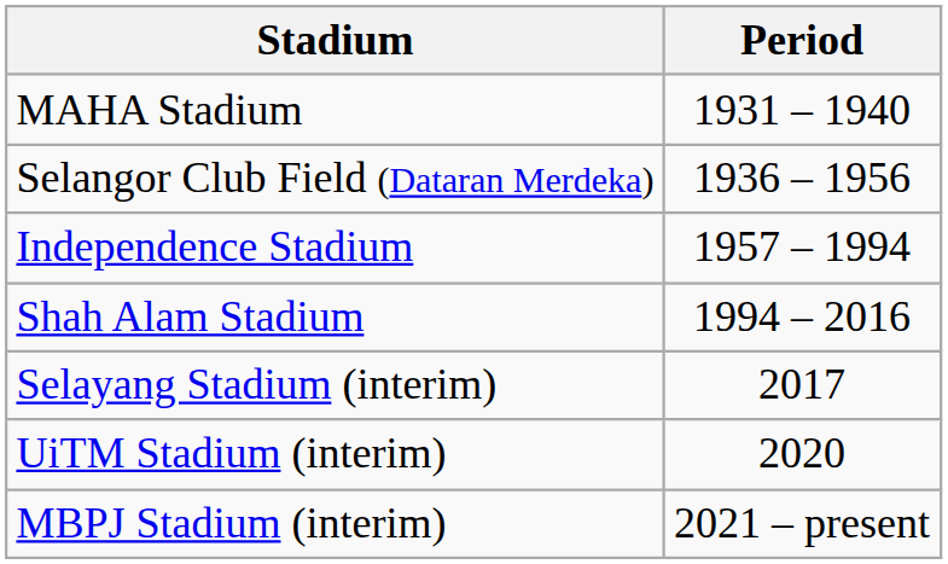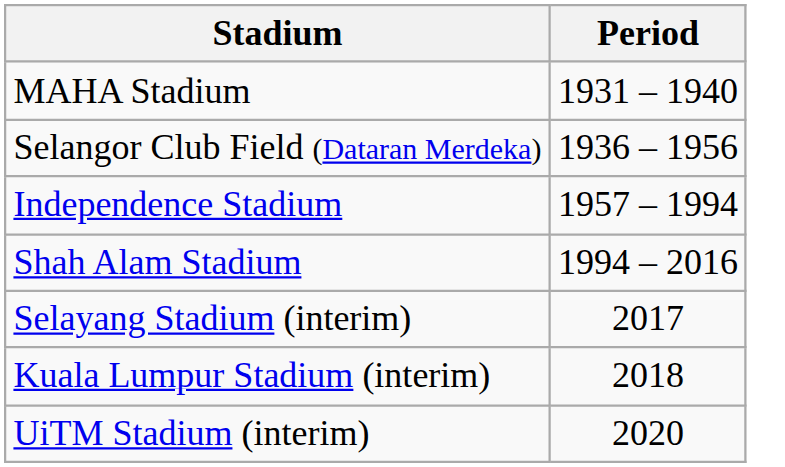+ row: Kuala Lumpur Stadium (interim) | 2018
- row: MBPJ Stadium (interim) | 2021 – present
